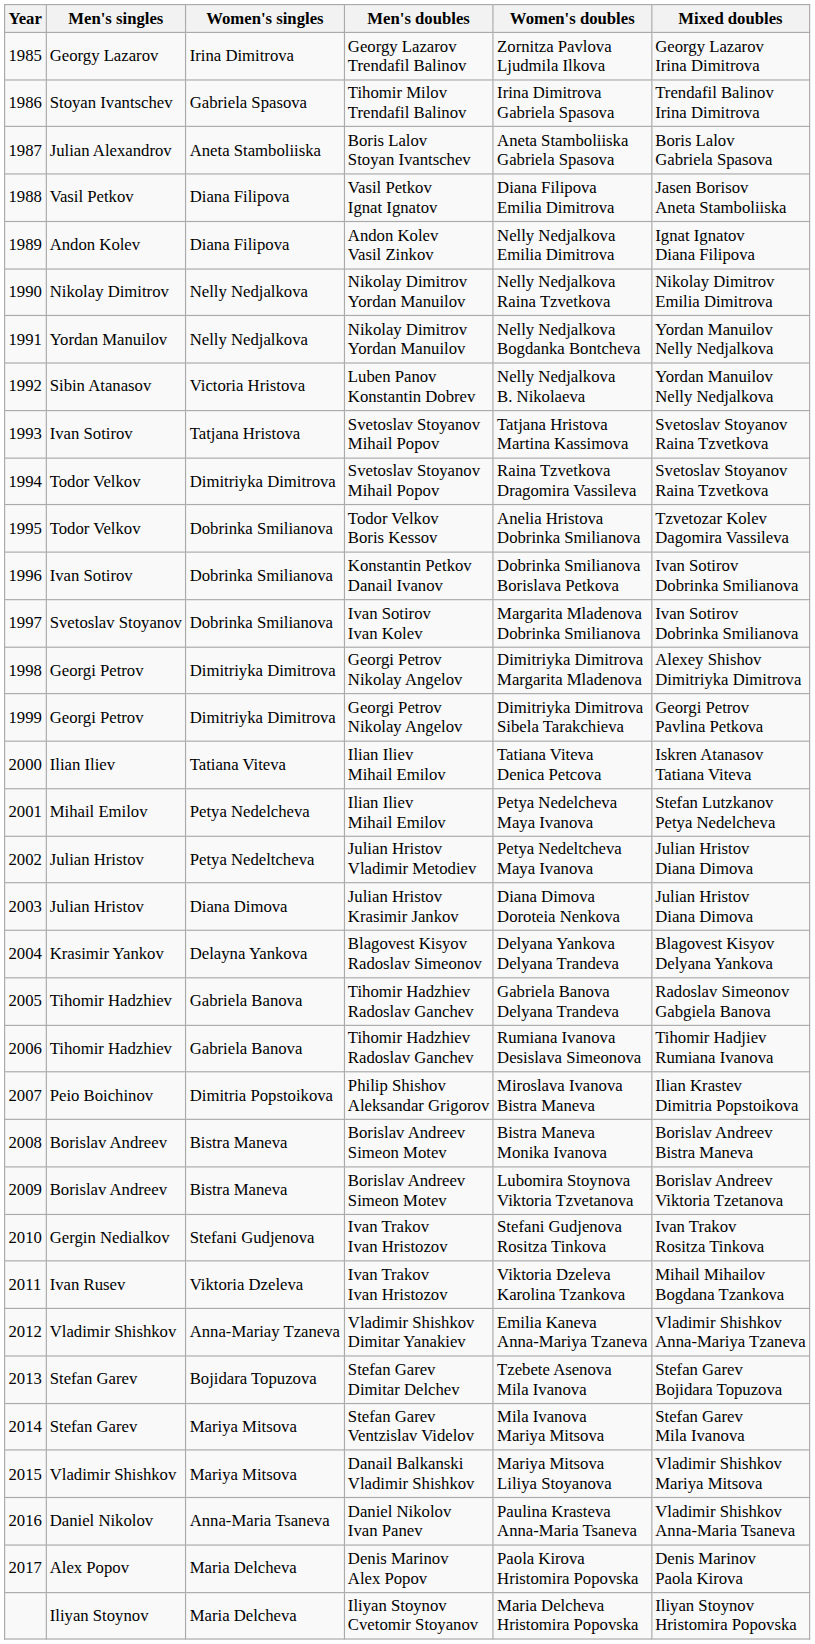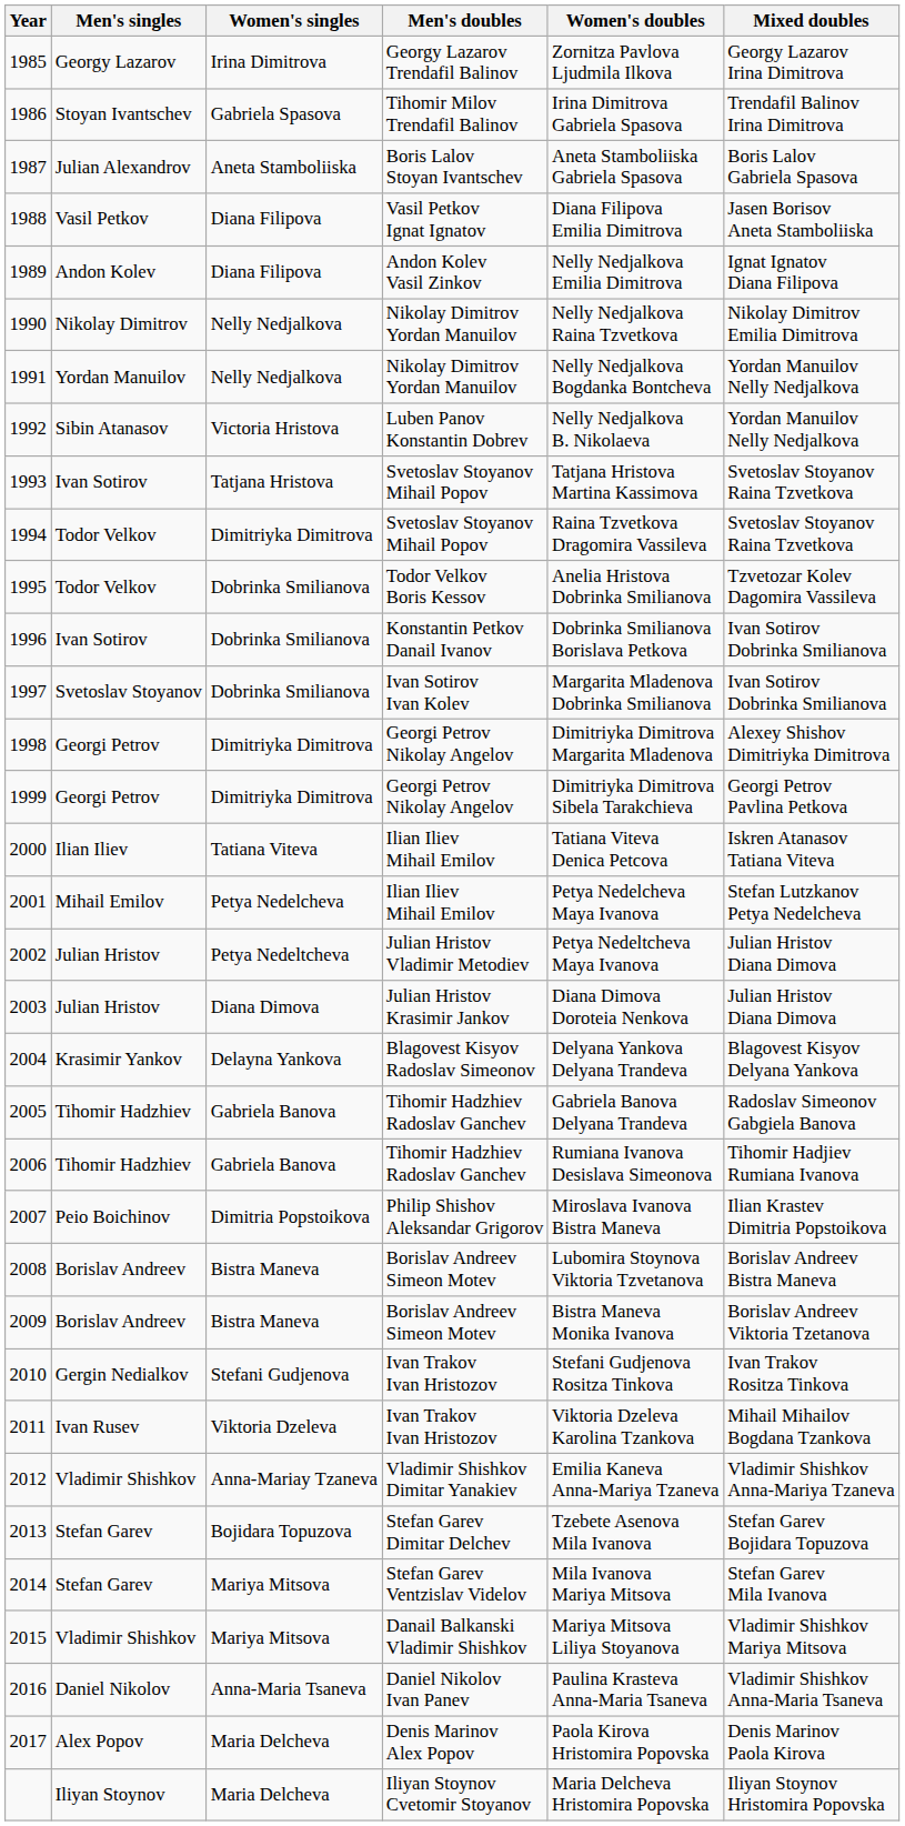2008 | Women's doubles: Bistra Maneva Monika Ivanova -> Lubomira Stoynova Viktoria Tzvetanova
2009 | Women's doubles: Lubomira Stoynova Viktoria Tzvetanova -> Bistra Maneva Monika Ivanova
